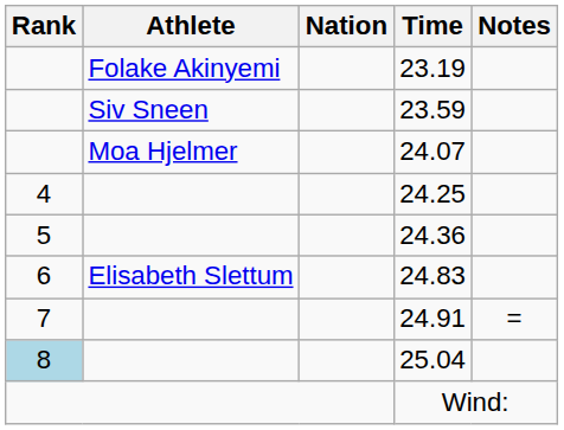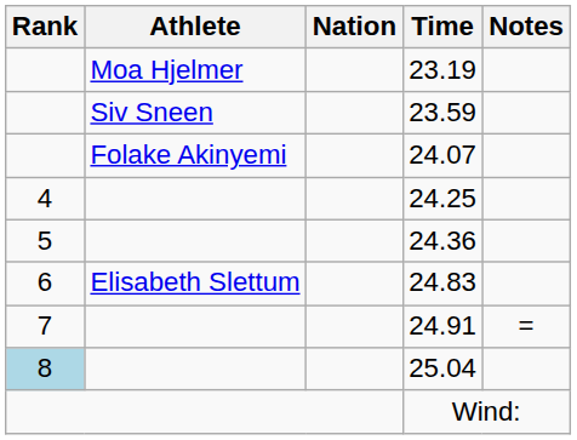23.19 | Athlete: Folake Akinyemi -> Moa Hjelmer
24.07 | Athlete: Moa Hjelmer -> Folake Akinyemi
